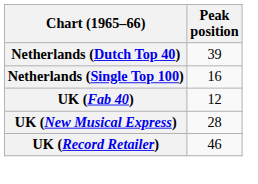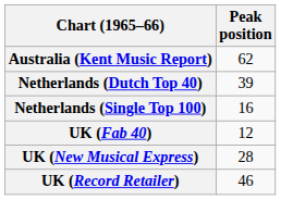+ row: Australia (Kent Music Report) | 62
